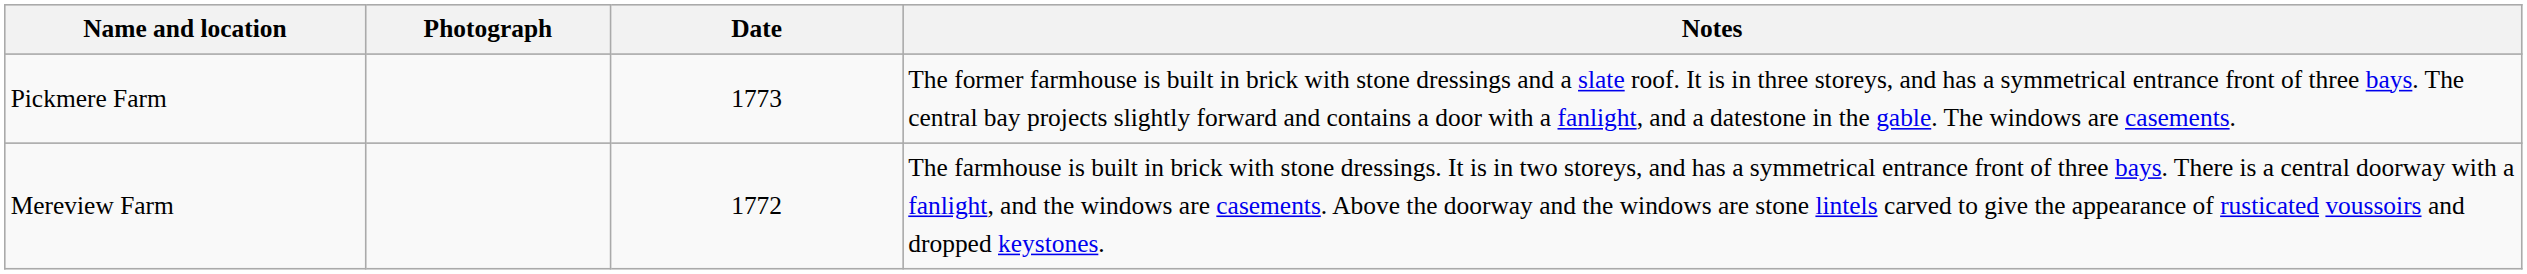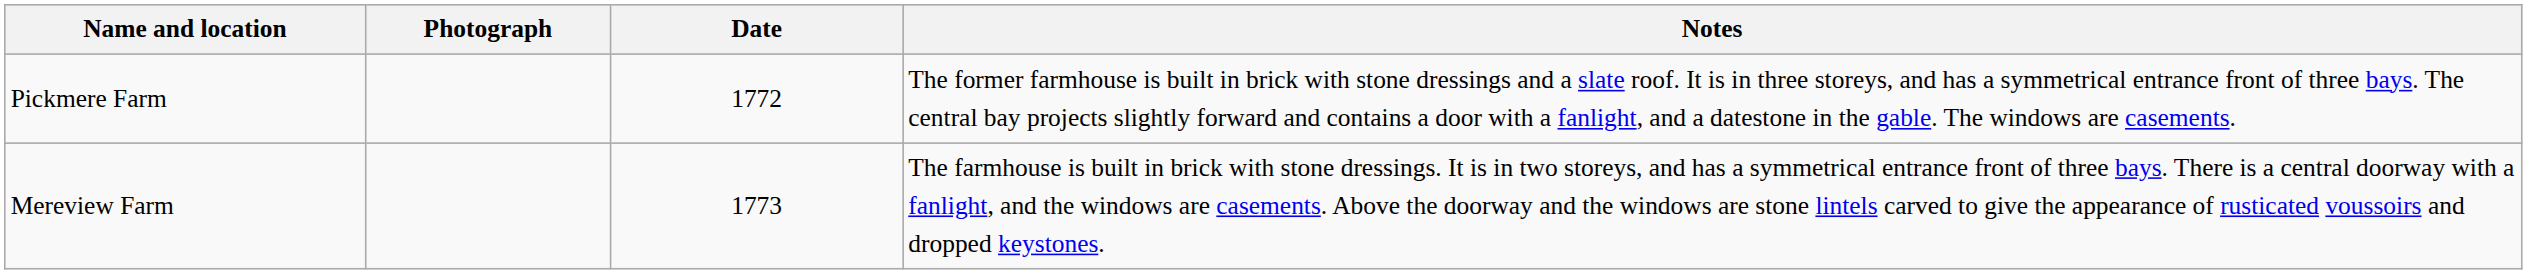Pickmere Farm | Date: 1773 -> 1772
Mereview Farm | Date: 1772 -> 1773
